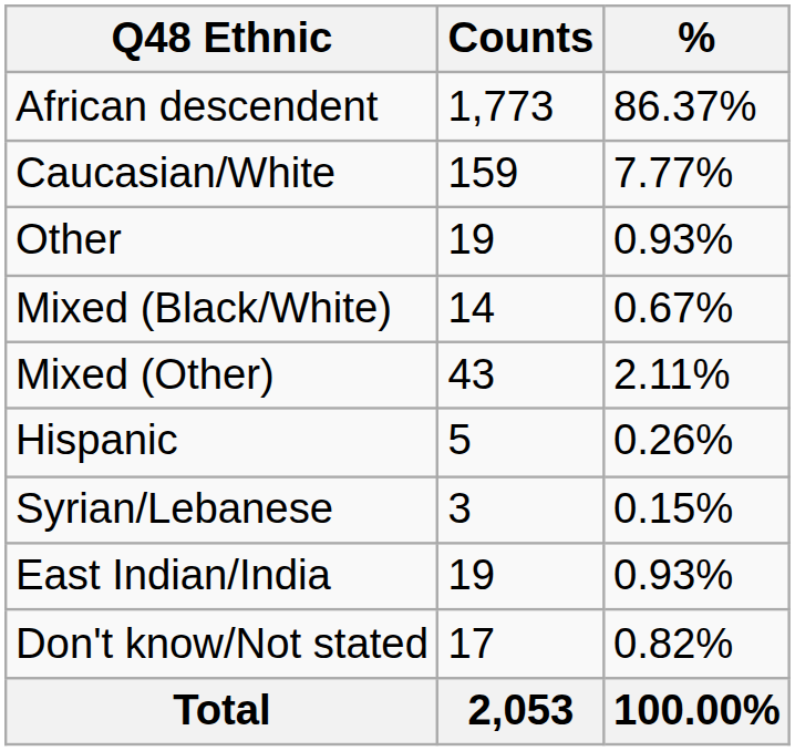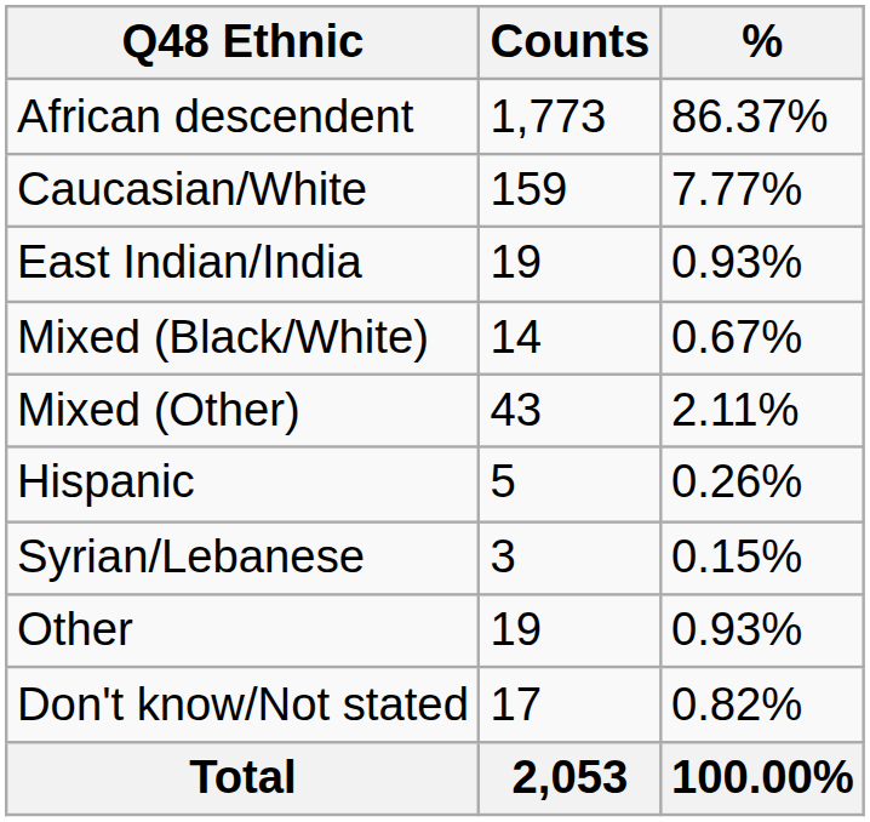rows swapped: East Indian/India <-> Other
